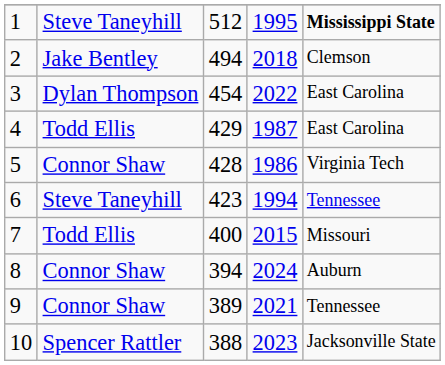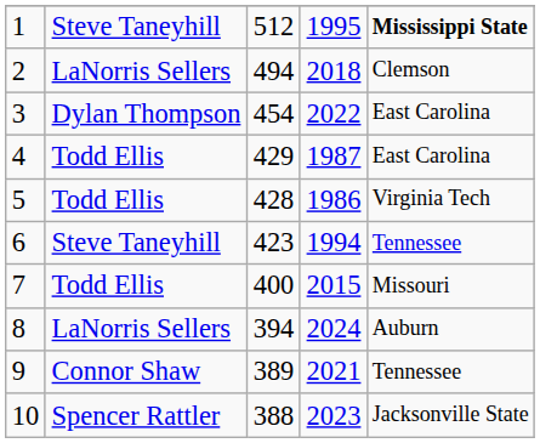2 | column 2: Jake Bentley -> LaNorris Sellers
5 | column 2: Connor Shaw -> Todd Ellis
8 | column 2: Connor Shaw -> LaNorris Sellers
